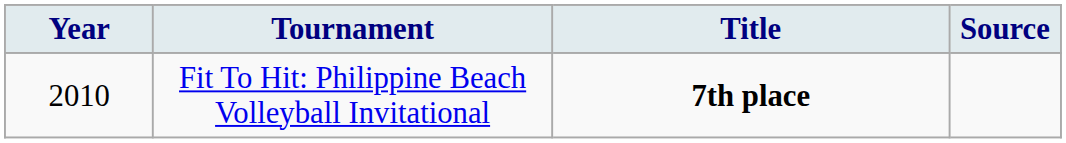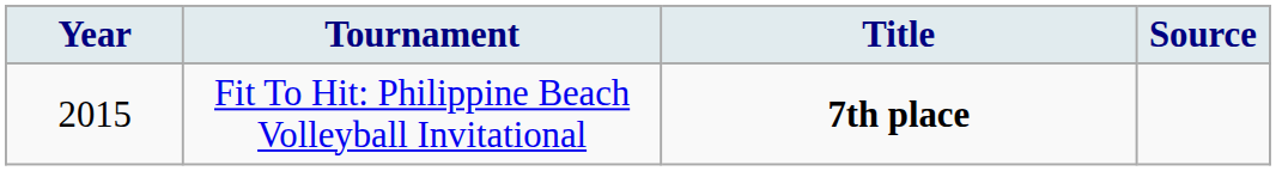Fit To Hit: Philippine Beach Volleyball Invitational | Year: 2010 -> 2015
